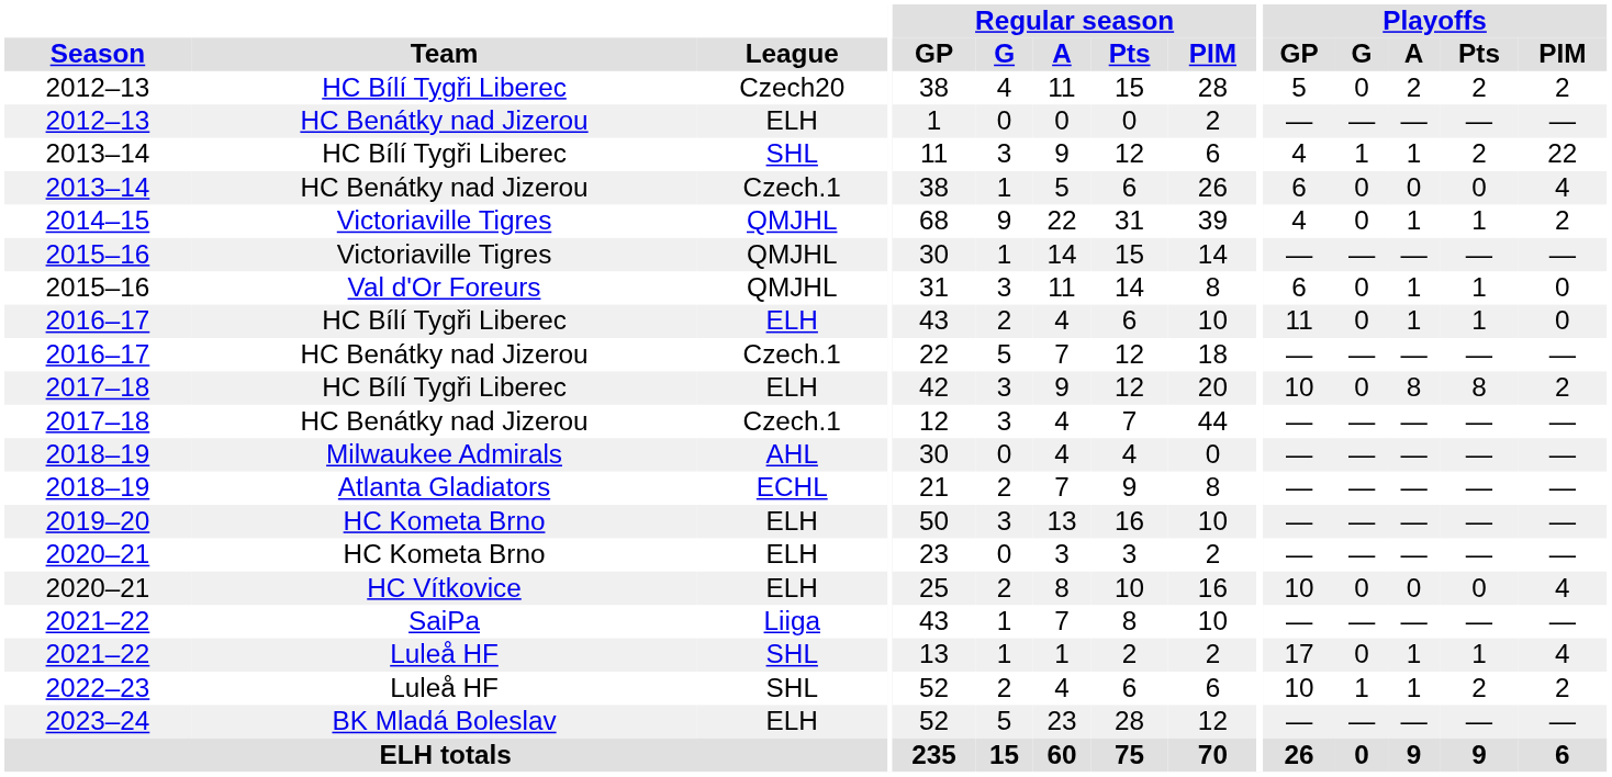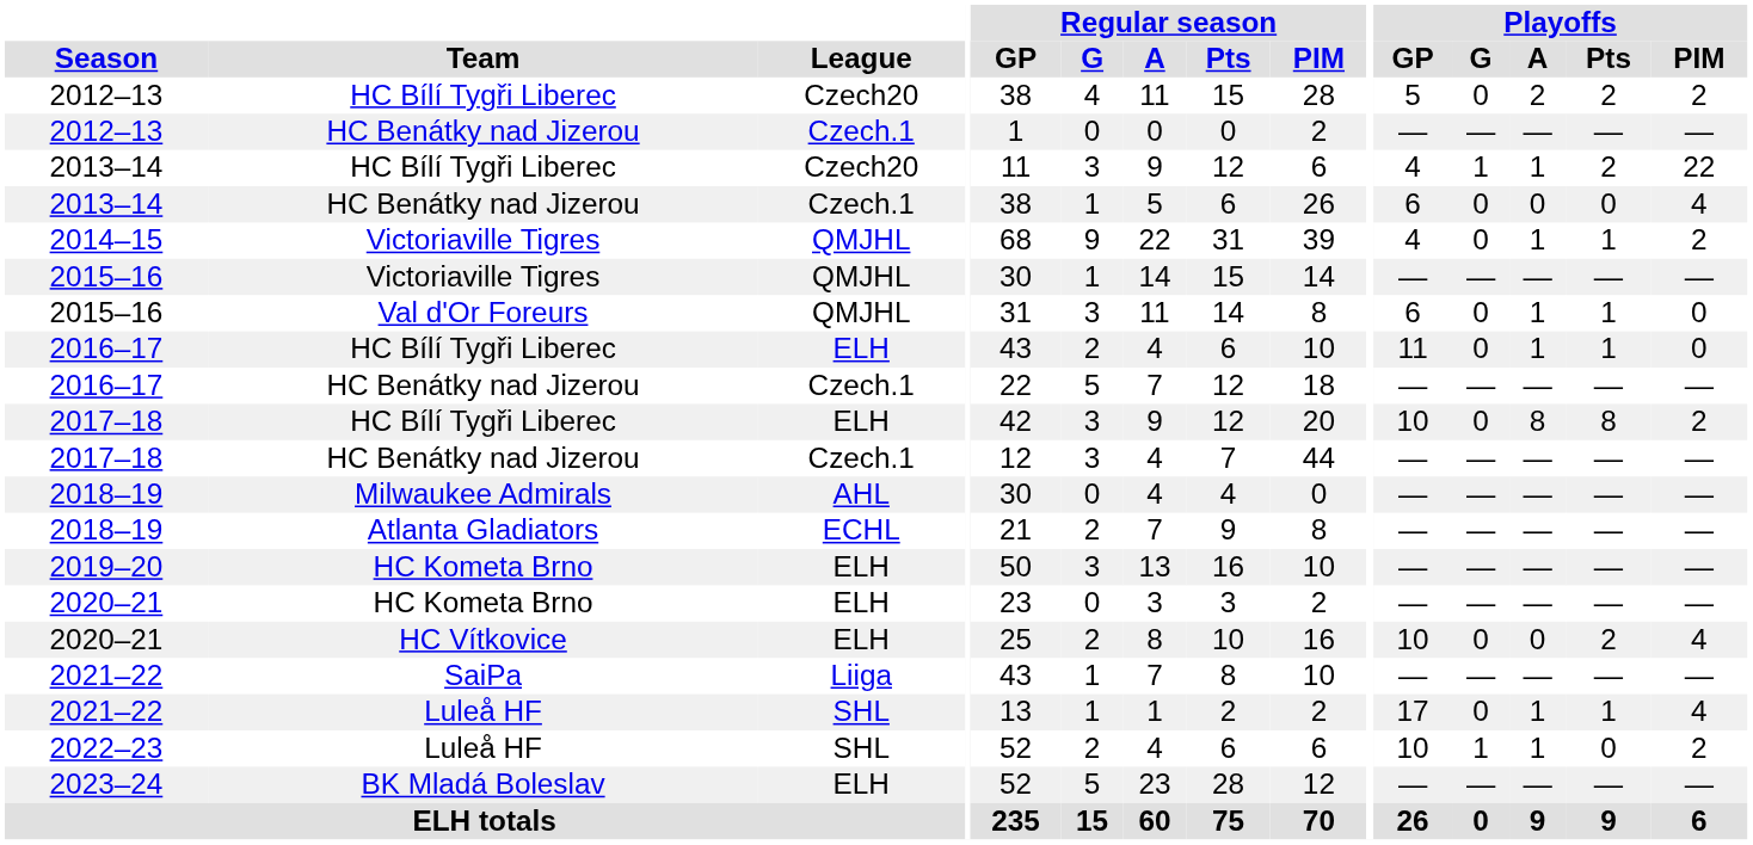2012–13 / HC Benátky nad Jizerou | League: ELH -> Czech.1
2013–14 / HC Bílí Tygři Liberec | League: SHL -> Czech20
2020–21 / HC Vítkovice | Playoffs / Pts: 0 -> 2
2022–23 | Playoffs / Pts: 2 -> 0
